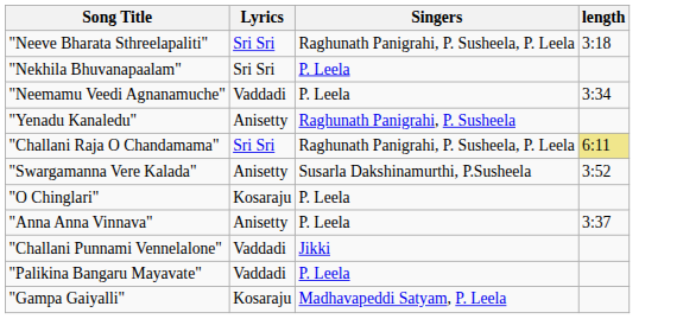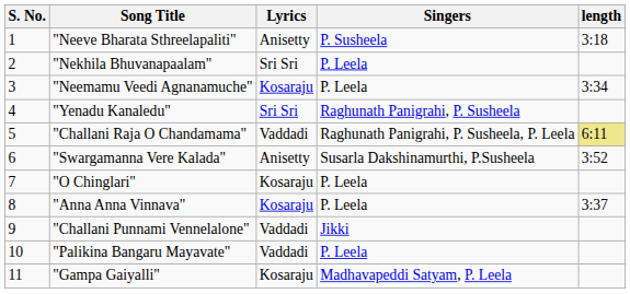+ column: S. No. | 1 | 2 | 3 | 4 | 5 | 6 | 7 | 8 | 9 | 10 | 11
"Neeve Bharata Sthreelapaliti" | Lyrics: Sri Sri -> Anisetty
"Neeve Bharata Sthreelapaliti" | Singers: Raghunath Panigrahi, P. Susheela, P. Leela -> P. Susheela
"Neemamu Veedi Agnanamuche" | Lyrics: Vaddadi -> Kosaraju
"Yenadu Kanaledu" | Lyrics: Anisetty -> Sri Sri
"Challani Raja O Chandamama" | Lyrics: Sri Sri -> Vaddadi
"Anna Anna Vinnava" | Lyrics: Anisetty -> Kosaraju
